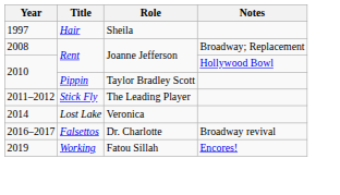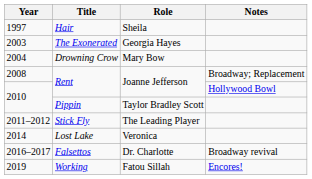+ row: 2003 | The Exonerated | Georgia Hayes
+ row: 2004 | Drowning Crow | Mary Bow
